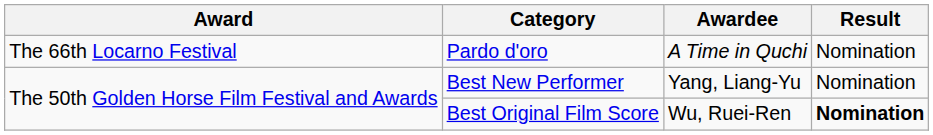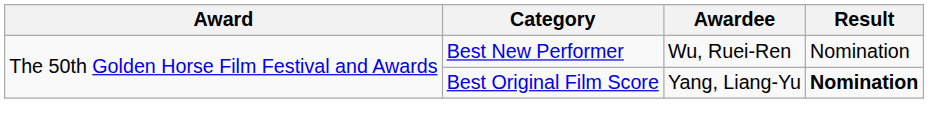- row: The 66th Locarno Festival | Pardo d'oro | A Time in Quchi | Nomination
Best New Performer | Awardee: Yang, Liang-Yu -> Wu, Ruei-Ren
Best Original Film Score | Awardee: Wu, Ruei-Ren -> Yang, Liang-Yu
